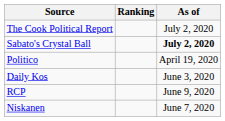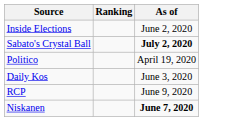- row: The Cook Political Report | July 2, 2020
+ row: Inside Elections | June 2, 2020
Niskanen | As of: normal -> bold
